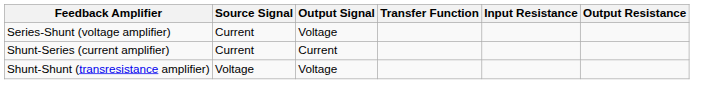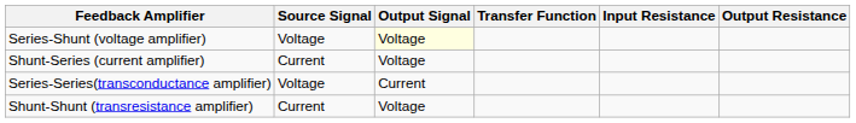Series-Shunt (voltage amplifier) | Source Signal: Current -> Voltage
Series-Shunt (voltage amplifier) | Output Signal: no background -> lightyellow background
Shunt-Series (current amplifier) | Output Signal: Current -> Voltage
+ row: Series-Series(transconductance amplifier) | Voltage | Current
Shunt-Shunt (transresistance amplifier) | Source Signal: Voltage -> Current
